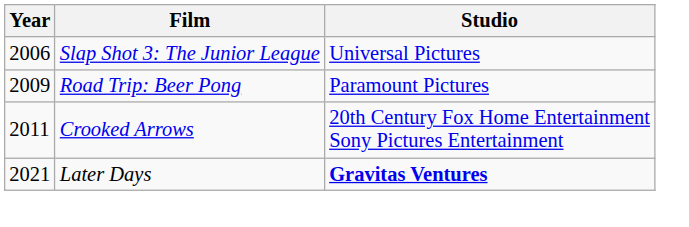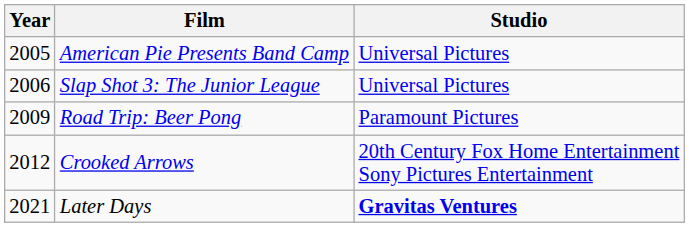+ row: 2005 | American Pie Presents Band Camp | Universal Pictures
Crooked Arrows | Year: 2011 -> 2012
